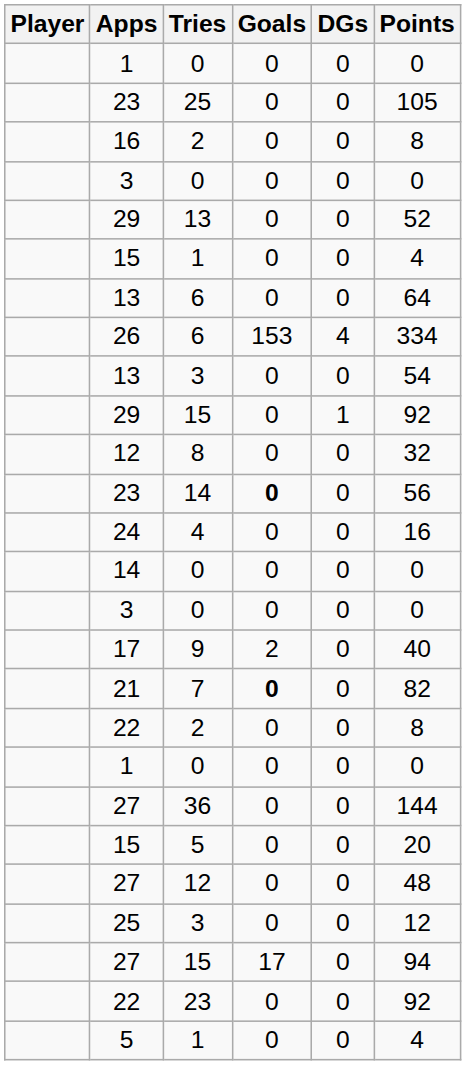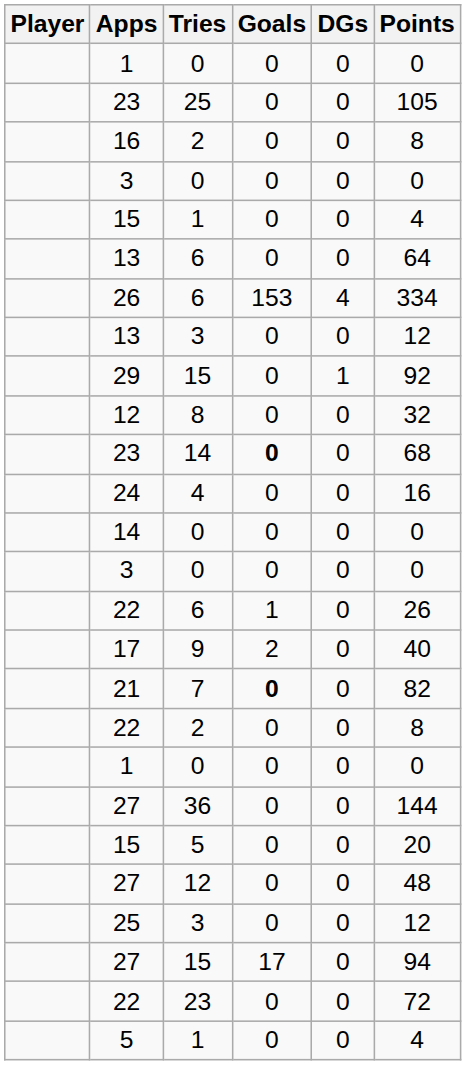- row: 29 | 13 | 0 | 0 | 52
13 / 3 | Points: 54 -> 12
23 / 14 | Points: 56 -> 68
+ row: 22 | 6 | 1 | 0 | 26
22 / 23 | Points: 92 -> 72
